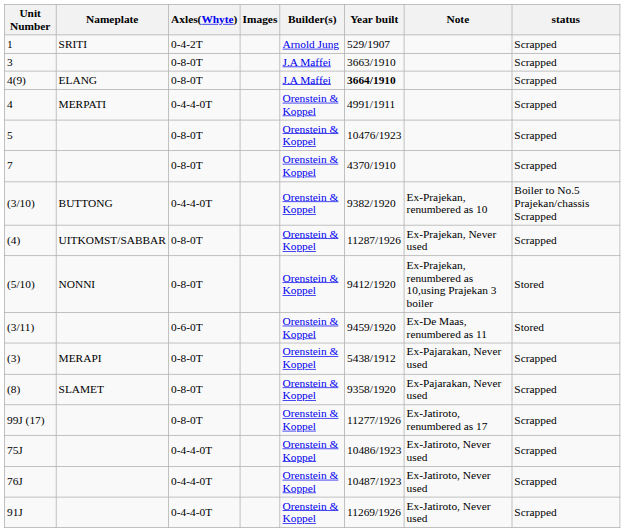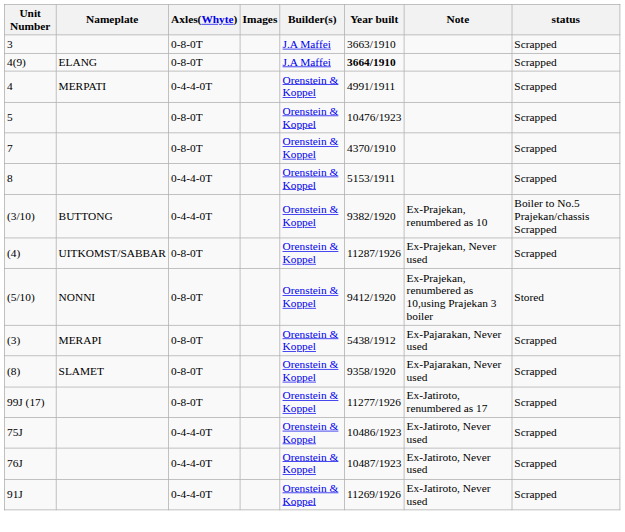- row: 1 | SRITI | 0-4-2T | Arnold Jung | 529/1907 | Scrapped
+ row: 8 | 0-4-4-0T | Orenstein & Koppel | 5153/1911 | Scrapped
- row: (3/11) | 0-6-0T | Orenstein & Koppel | 9459/1920 | Ex-De Maas, renumbered as 11 | Stored
